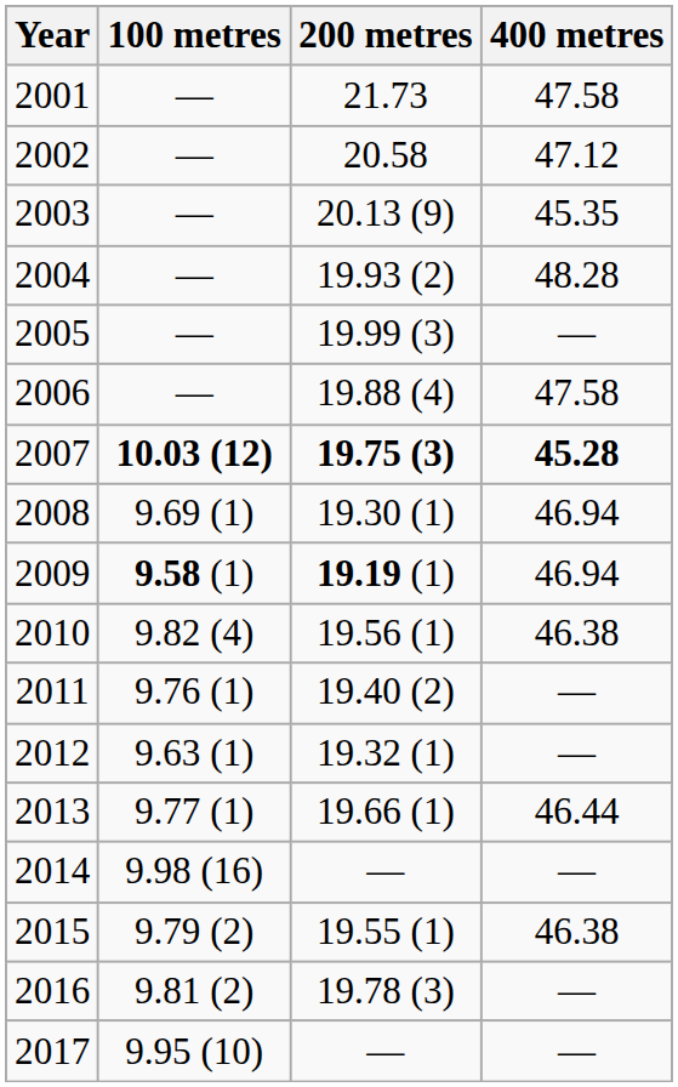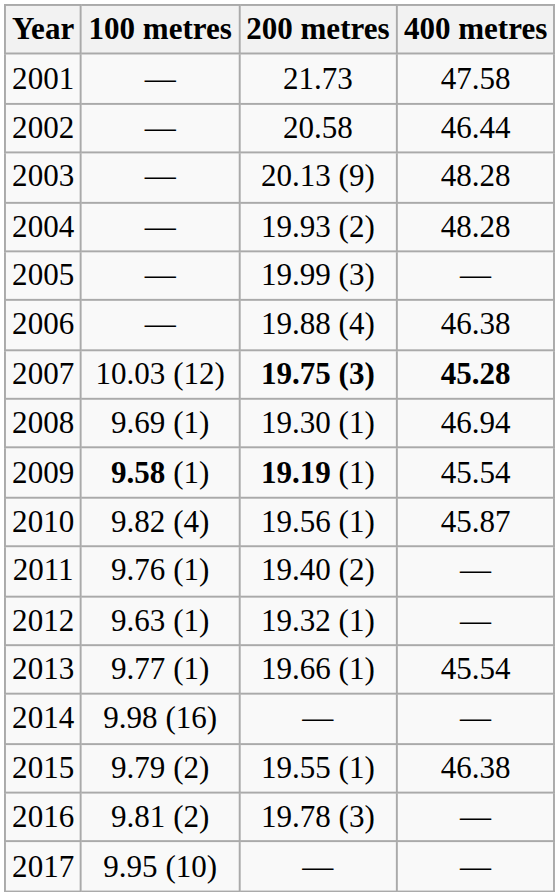2002 | 400 metres: 47.12 -> 46.44
2003 | 400 metres: 45.35 -> 48.28
2006 | 400 metres: 47.58 -> 46.38
2007 | 100 metres: bold -> normal
2009 | 400 metres: 46.94 -> 45.54
2010 | 400 metres: 46.38 -> 45.87
2013 | 400 metres: 46.44 -> 45.54
